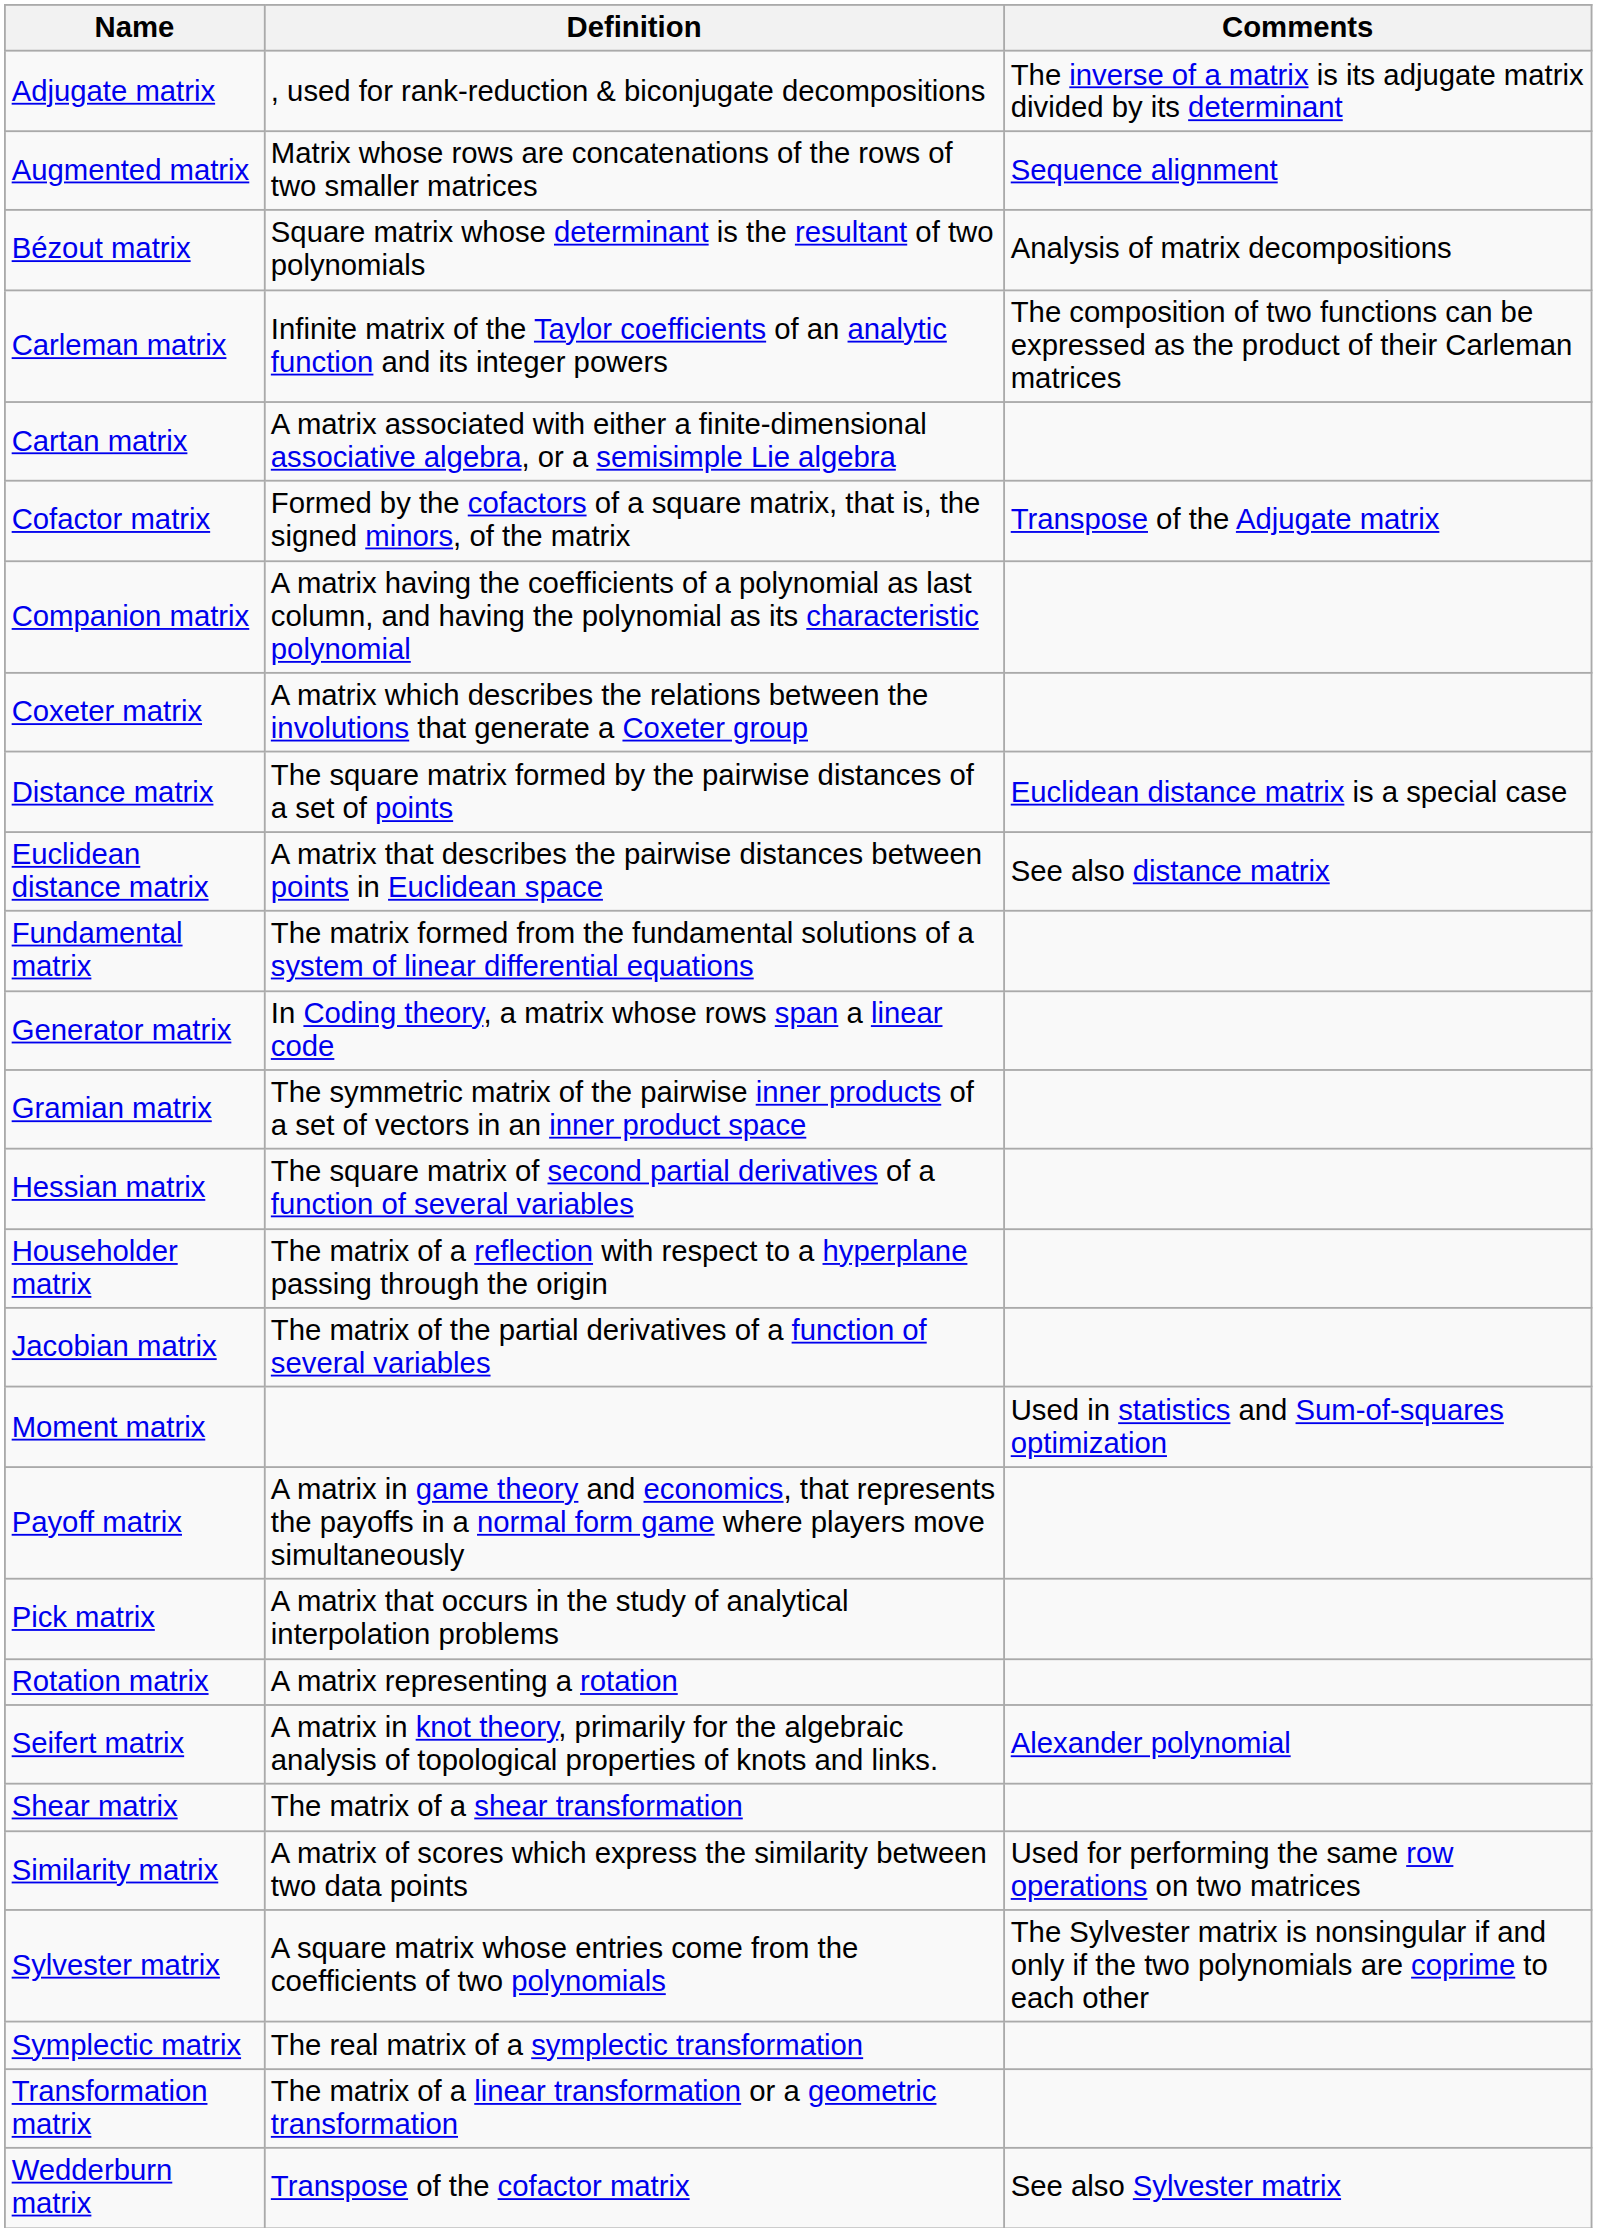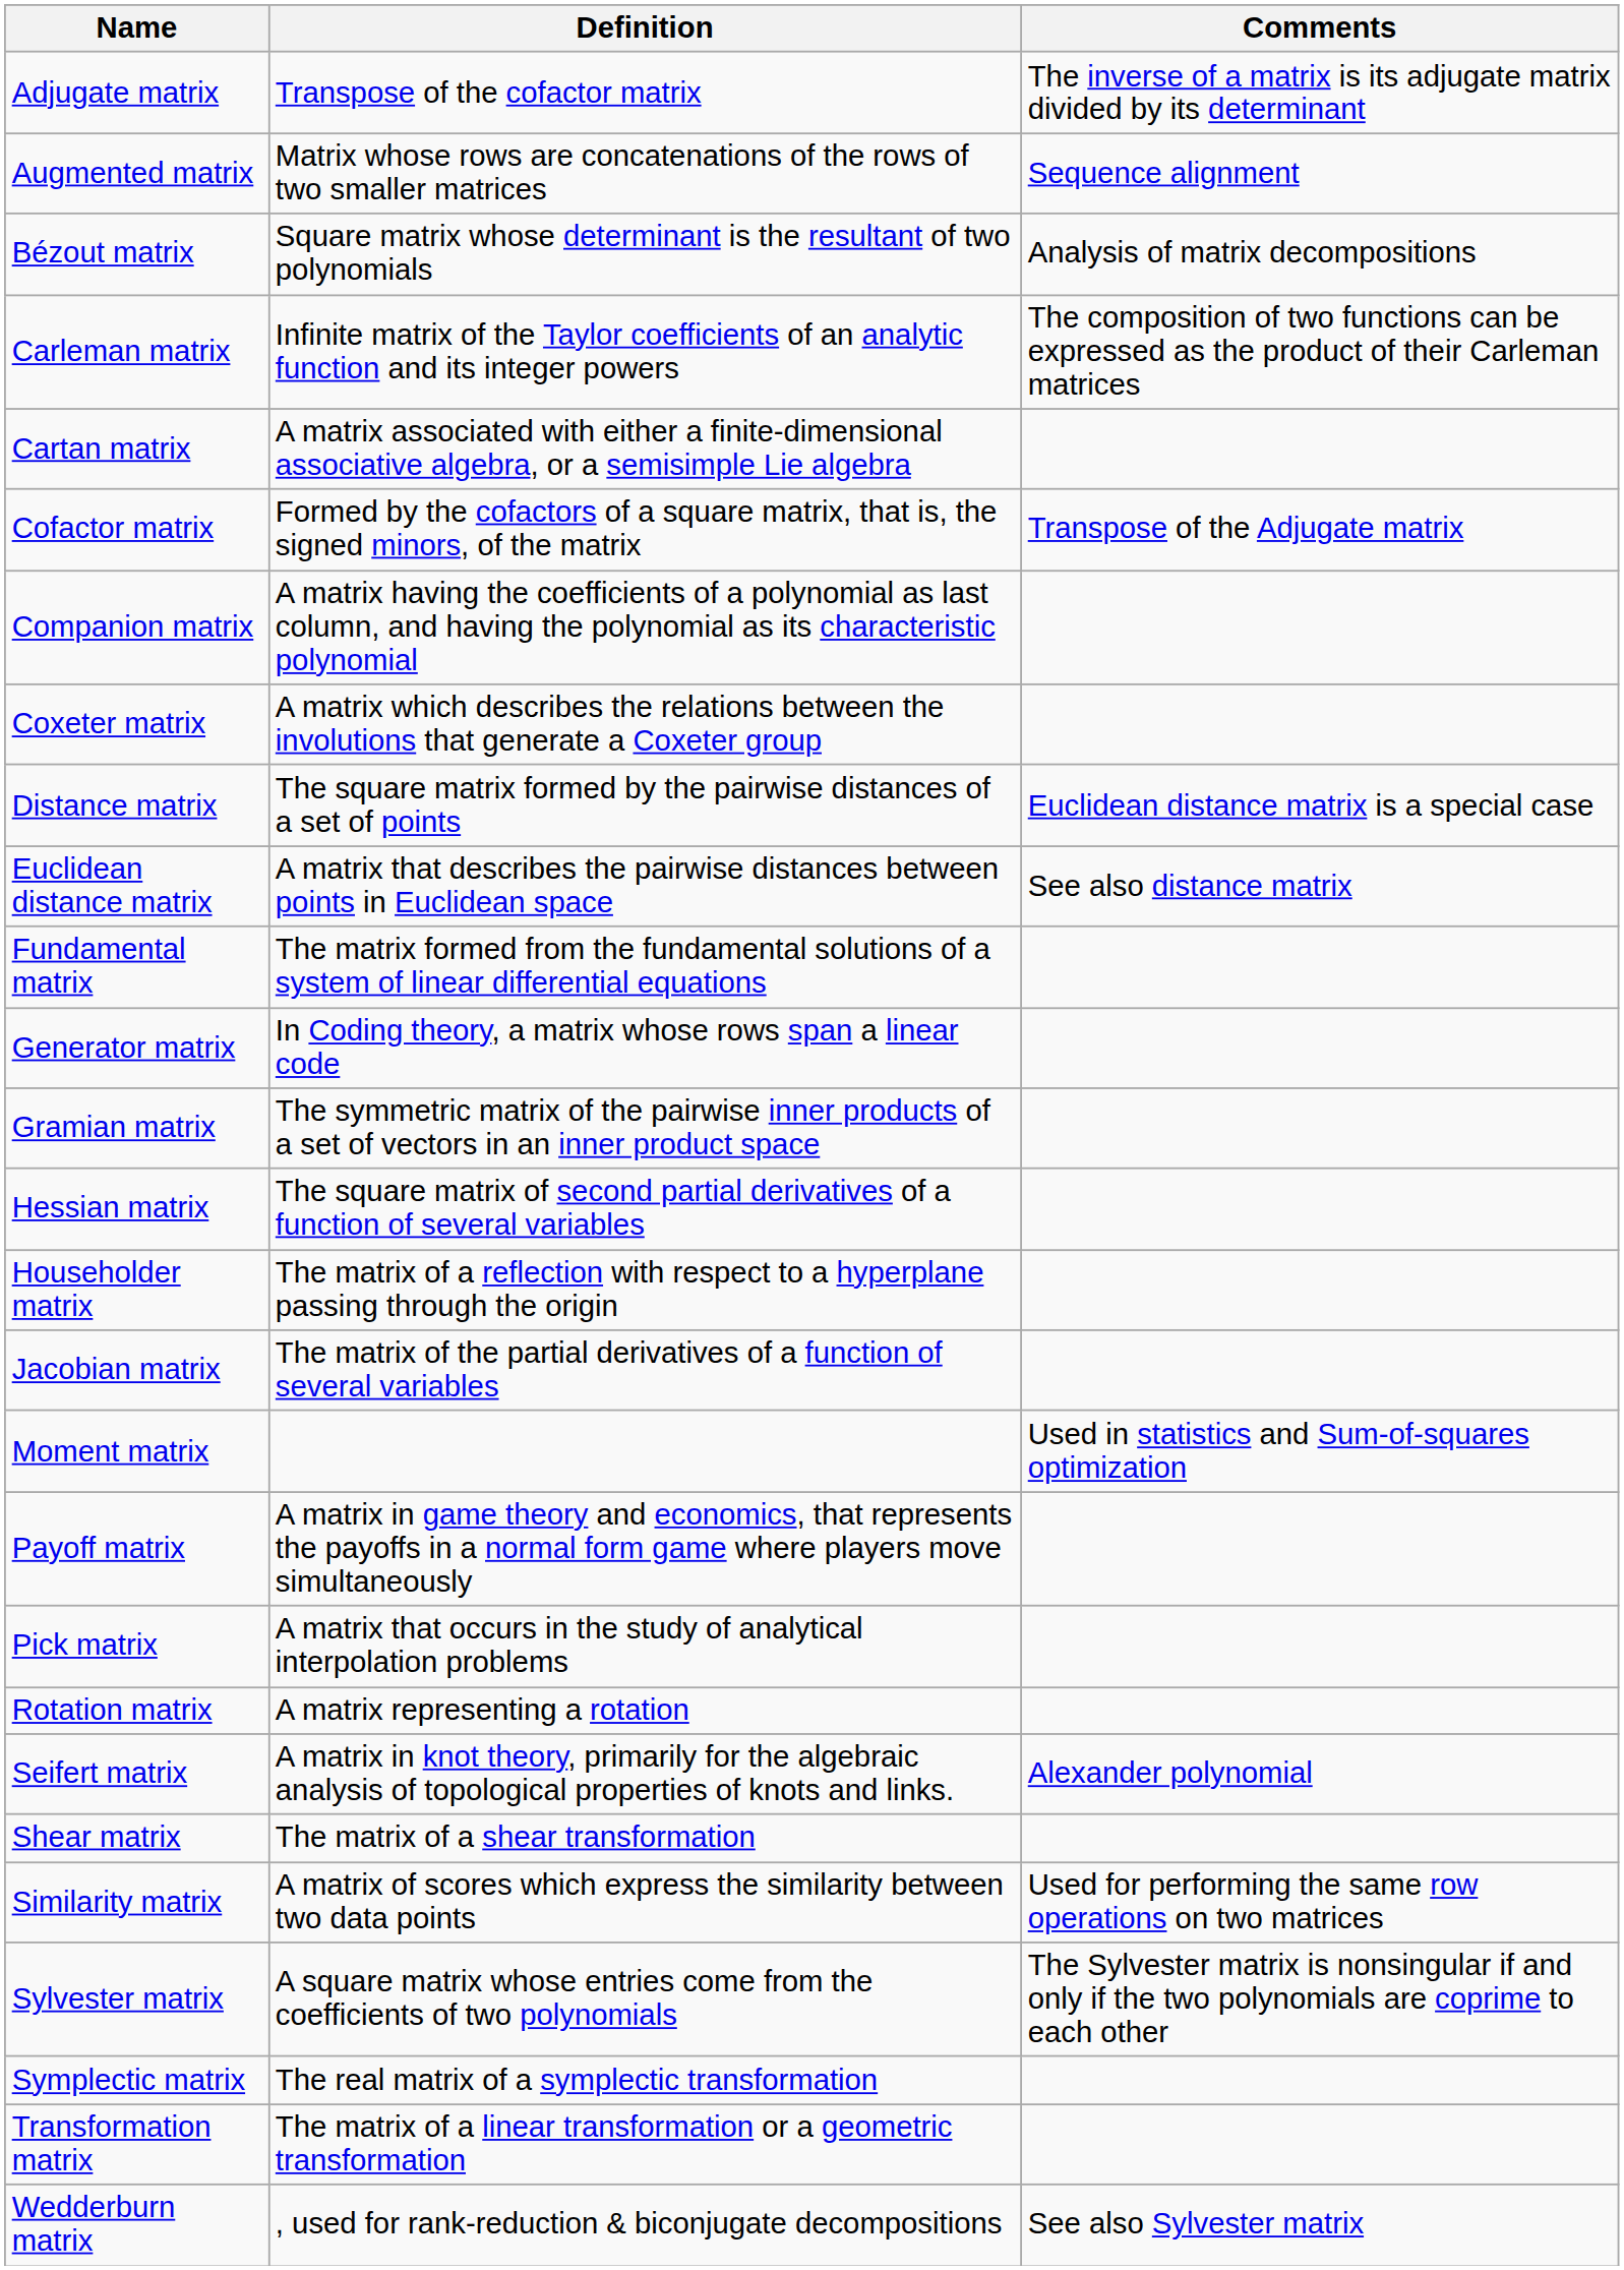Adjugate matrix | Definition: , used for rank-reduction & biconjugate decompositions -> Transpose of the cofactor matrix
Wedderburn matrix | Definition: Transpose of the cofactor matrix -> , used for rank-reduction & biconjugate decompositions
